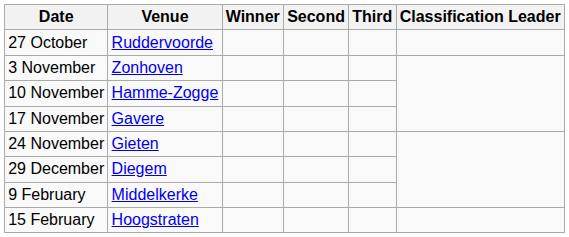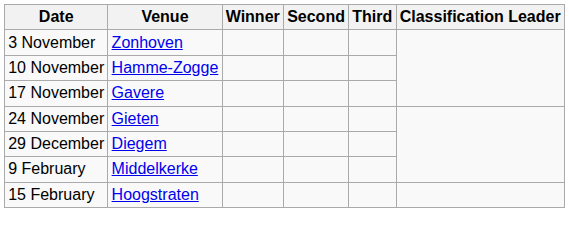- row: 27 October | Ruddervoorde
